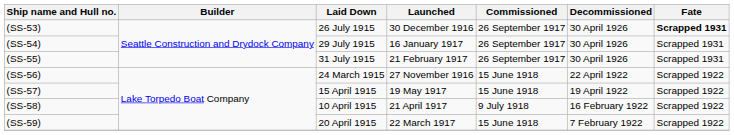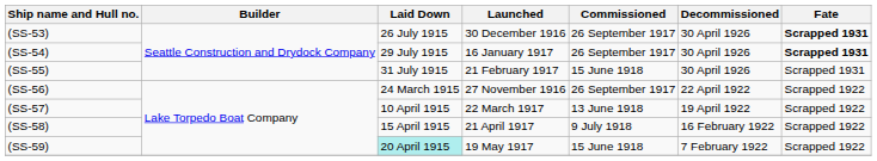(SS-54) | Fate: normal -> bold
(SS-55) | Commissioned: 26 September 1917 -> 15 June 1918
(SS-56) | Commissioned: 15 June 1918 -> 26 September 1917
(SS-57) | Laid Down: 15 April 1915 -> 10 April 1915
(SS-57) | Launched: 19 May 1917 -> 22 March 1917
(SS-57) | Commissioned: 15 June 1918 -> 13 June 1918
(SS-58) | Laid Down: 10 April 1915 -> 15 April 1915
(SS-59) | Laid Down: no background -> paleturquoise background
(SS-59) | Launched: 22 March 1917 -> 19 May 1917
